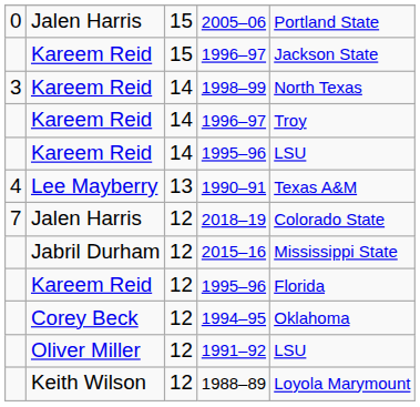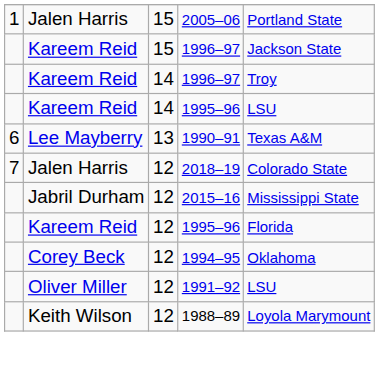2005–06 | column 1: 0 -> 1
- row: 3 | Kareem Reid | 14 | 1998–99 | North Texas
1990–91 | column 1: 4 -> 6
